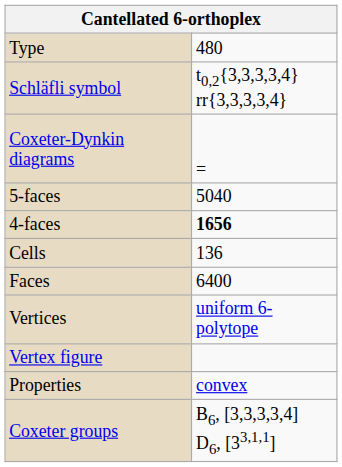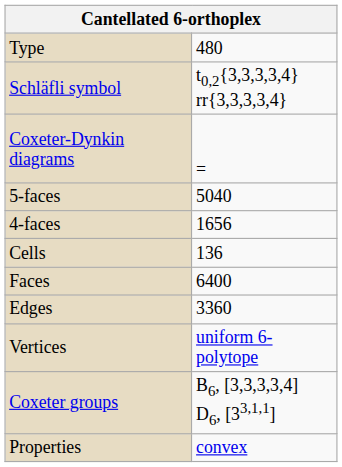4-faces | column 2: bold -> normal
+ row: Edges | 3360
- row: Vertex figure
rows swapped: Coxeter groups <-> Properties
